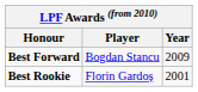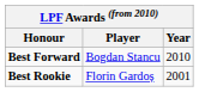Best Forward | Year: 2009 -> 2010
